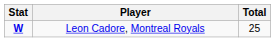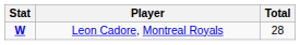Leon Cadore, Montreal Royals | Total: 25 -> 28
